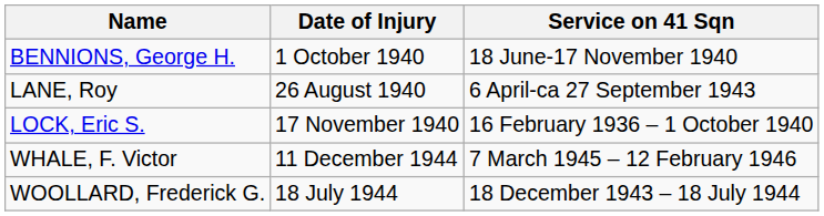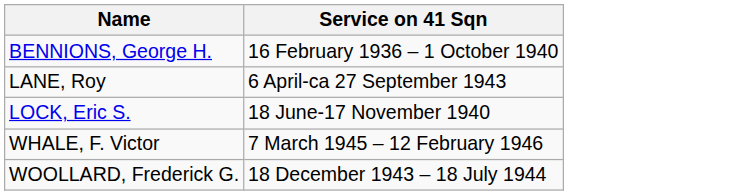- column: Date of Injury | 1 October 1940 | 26 August 1940 | 17 November 1940 | 11 December 1944 | 18 July 1944
BENNIONS, George H. | Service on 41 Sqn: 18 June-17 November 1940 -> 16 February 1936 – 1 October 1940
LOCK, Eric S. | Service on 41 Sqn: 16 February 1936 – 1 October 1940 -> 18 June-17 November 1940
